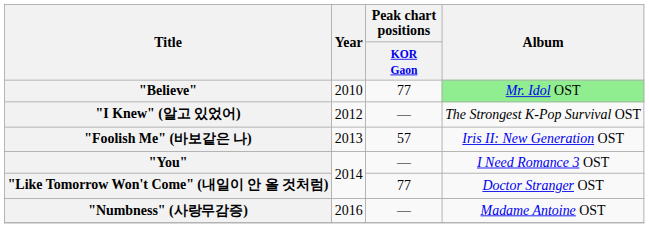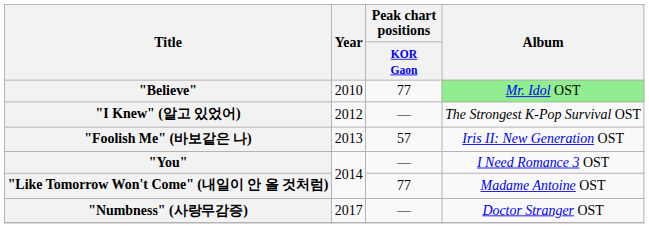"Like Tomorrow Won't Come" (내일이 안 올 것처럼) | Album: Doctor Stranger OST -> Madame Antoine OST
"Numbness" (사랑무감증) | Year: 2016 -> 2017
"Numbness" (사랑무감증) | Album: Madame Antoine OST -> Doctor Stranger OST
